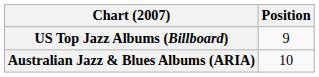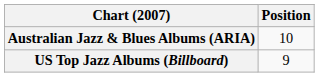rows swapped: Australian Jazz & Blues Albums (ARIA) <-> US Top Jazz Albums (Billboard)
